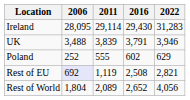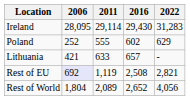- row: UK | 3,488 | 3,839 | 3,791 | 3,946
+ row: Lithuania | 421 | 633 | 657 | -
